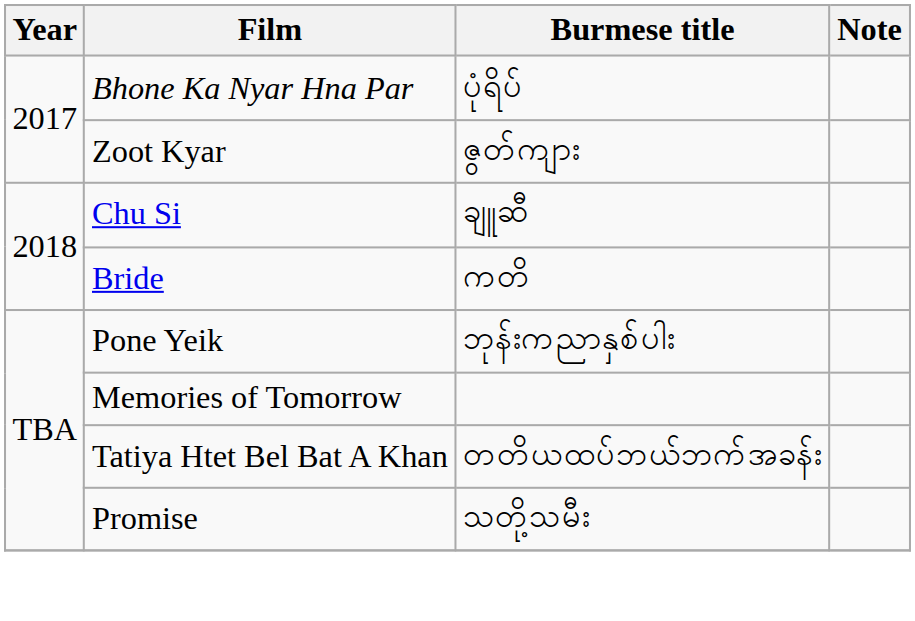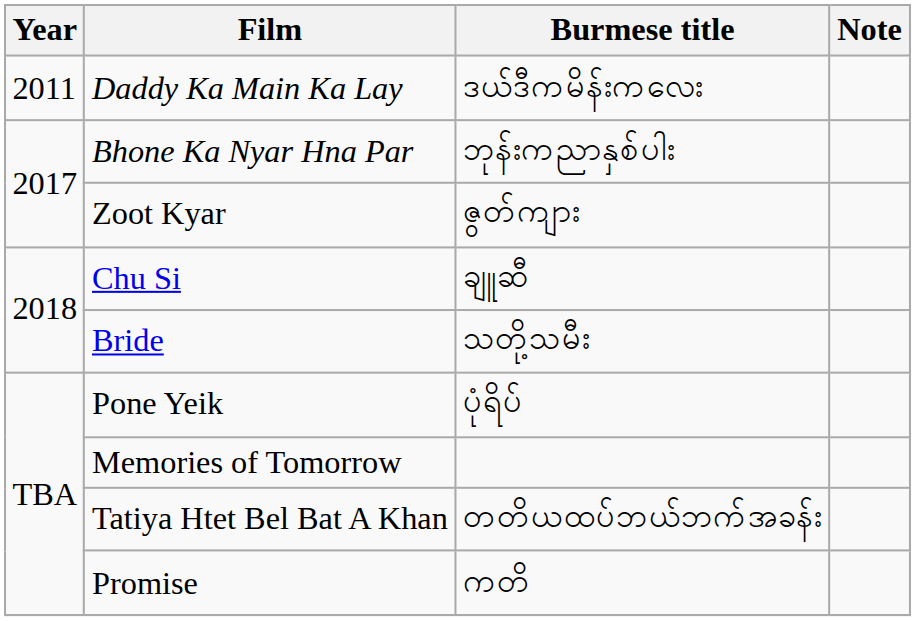+ row: 2011 | Daddy Ka Main Ka Lay | ဒယ်ဒီကမိန်းကလေး
Bhone Ka Nyar Hna Par | Burmese title: ပုံရိပ် -> ဘုန်းကညာနှစ်ပါး
Bride | Burmese title: ကတိ -> သတို့သမီး
Pone Yeik | Burmese title: ဘုန်းကညာနှစ်ပါး -> ပုံရိပ်
Promise | Burmese title: သတို့သမီး -> ကတိ
